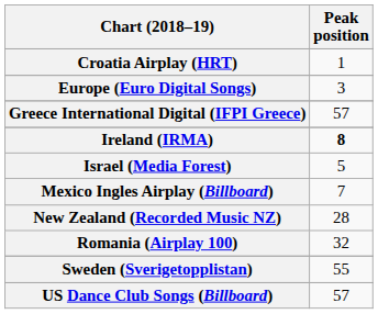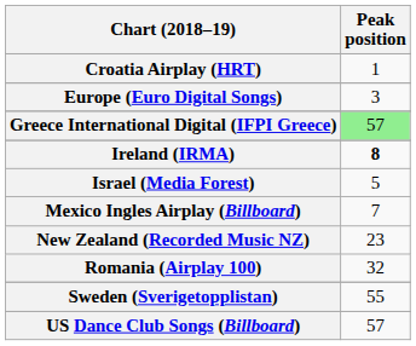Greece International Digital (IFPI Greece) | Peak position: no background -> lightgreen background
New Zealand (Recorded Music NZ) | Peak position: 28 -> 23
